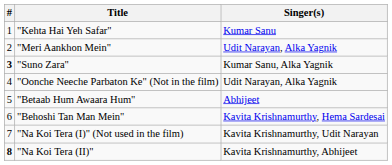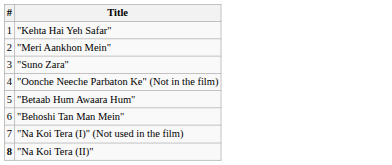- column: Singer(s) | Kumar Sanu | Udit Narayan, Alka Yagnik | Kumar Sanu, Alka Yagnik | Udit Narayan, Alka Yagnik | Abhijeet | Kavita Krishnamurthy, Hema Sardesai | Kavita Krishnamurthy, Udit Narayan | Kavita Krishnamurthy, Abhijeet
"Suno Zara" | #: bold -> normal
